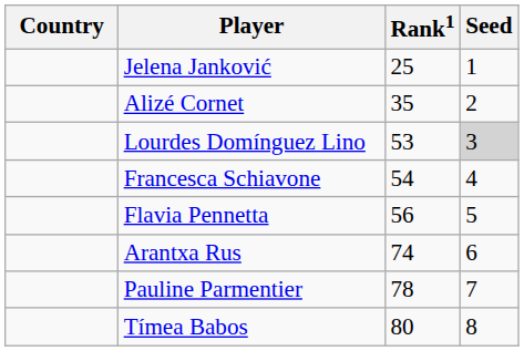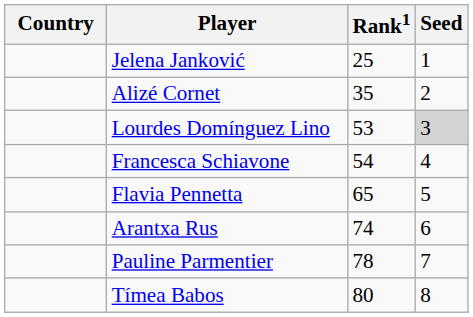Flavia Pennetta | Rank1: 56 -> 65
